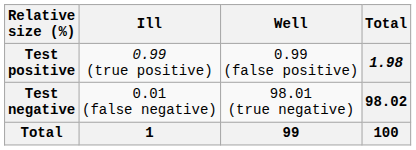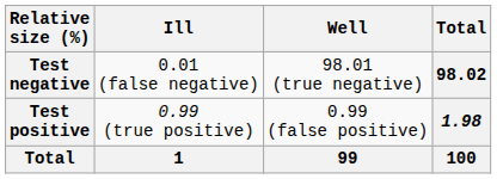rows swapped: Test positive <-> Test negative
